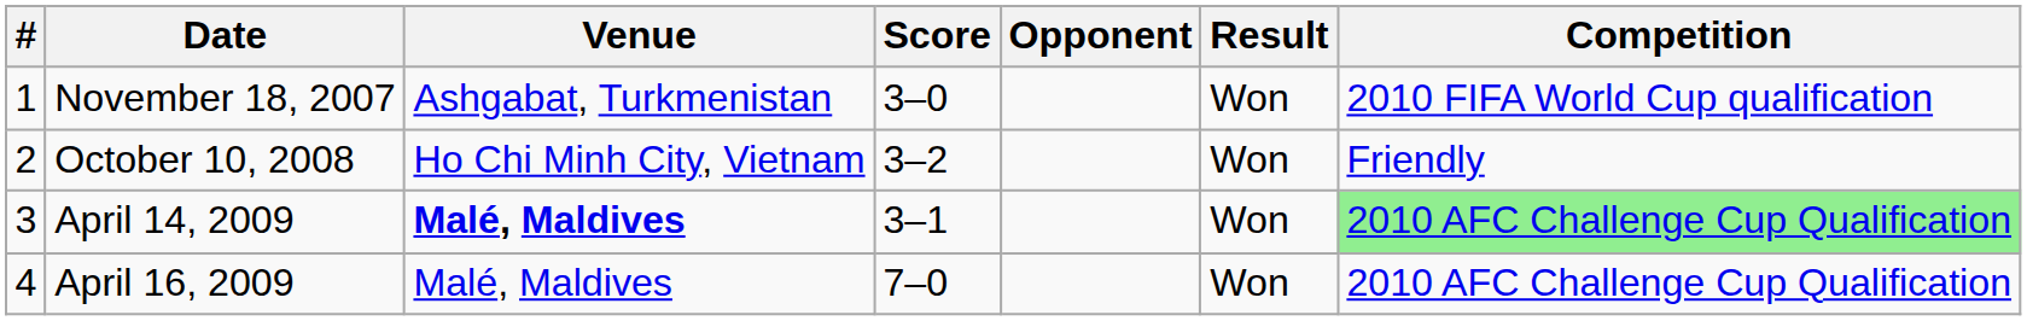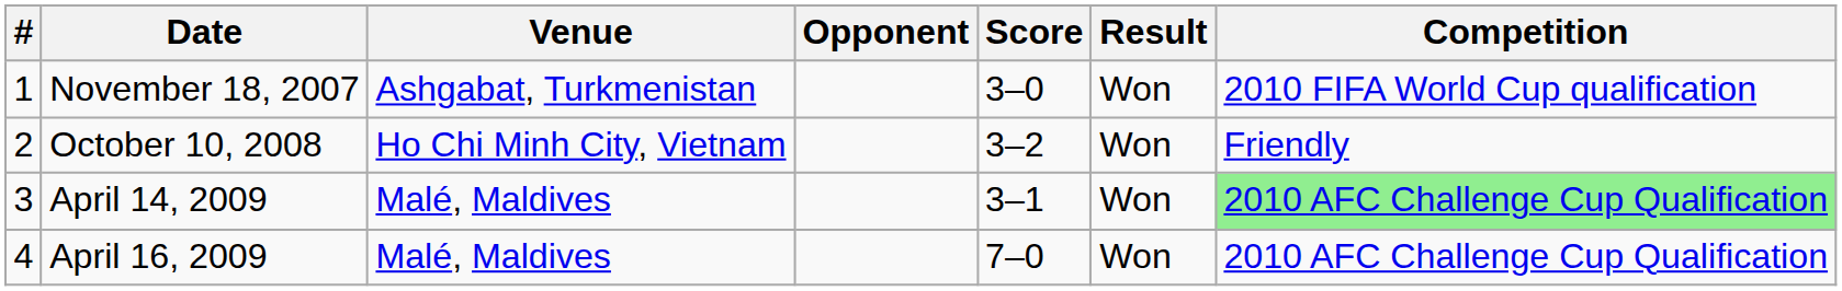columns swapped: Opponent <-> Score
April 14, 2009 | Venue: bold -> normal
